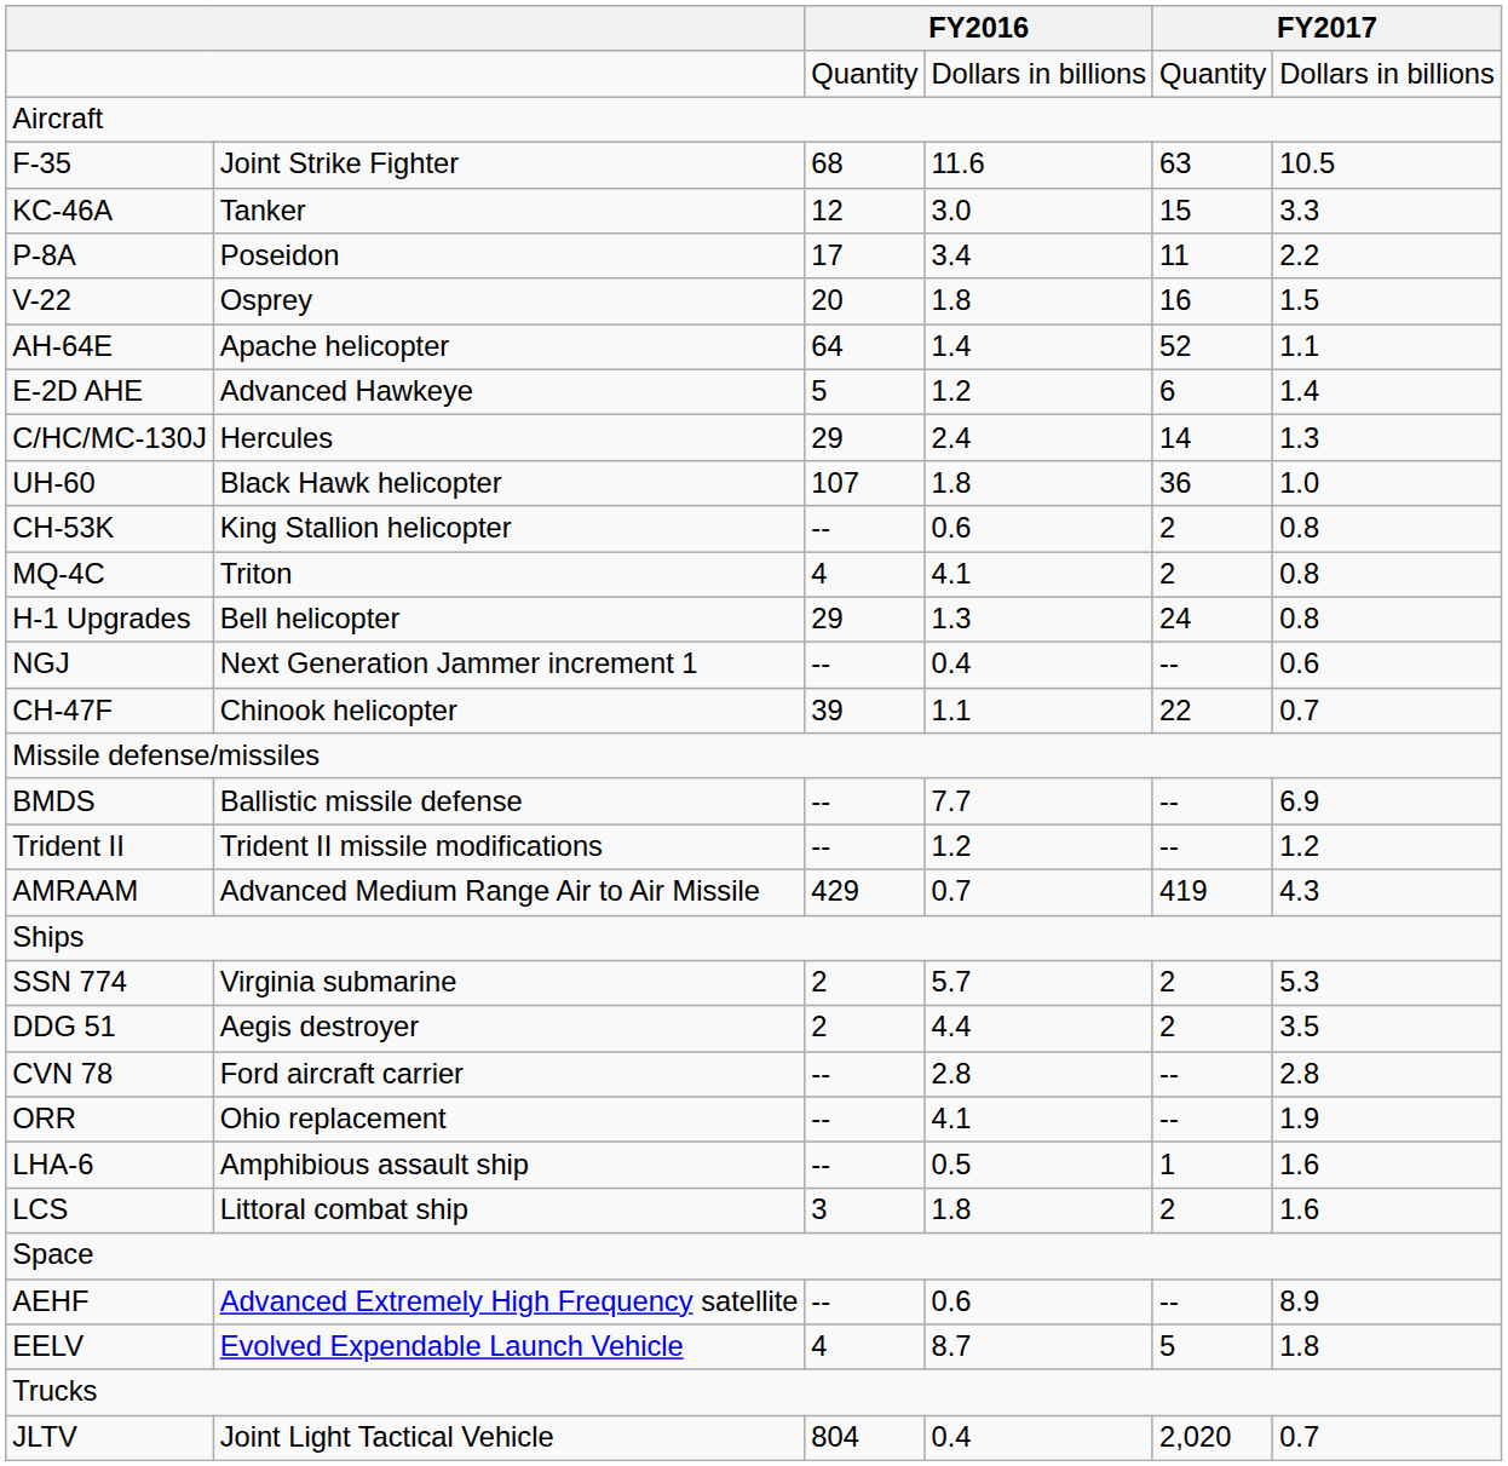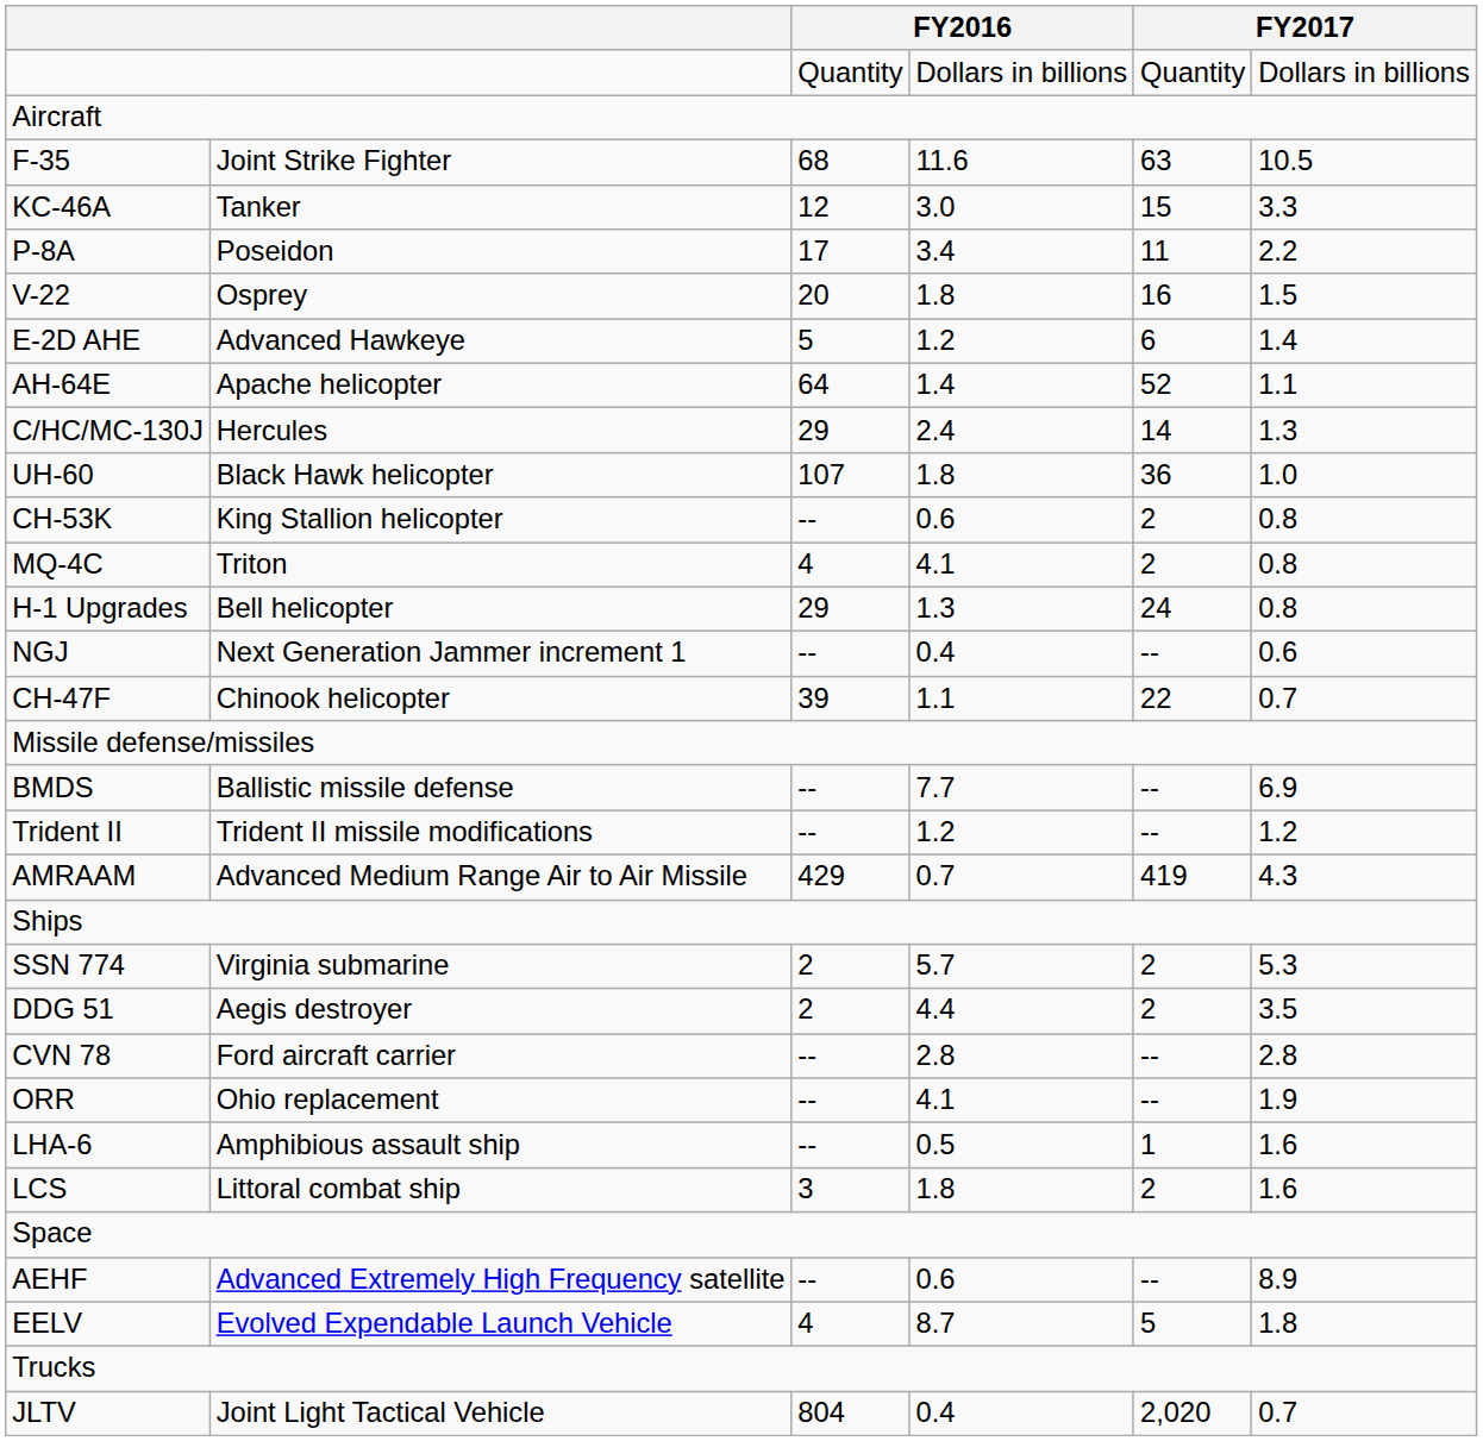rows swapped: E-2D AHE <-> AH-64E
